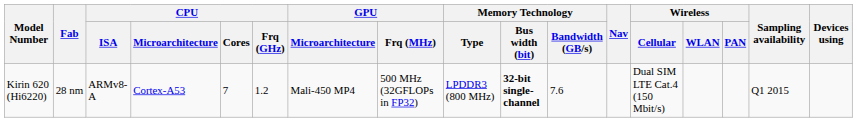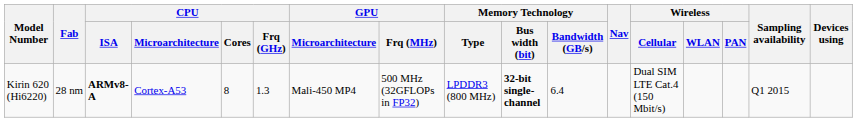Kirin 620 (Hi6220) | CPU / ISA: normal -> bold
Kirin 620 (Hi6220) | CPU / Cores: 7 -> 8
Kirin 620 (Hi6220) | CPU / Frq (GHz): 1.2 -> 1.3
Kirin 620 (Hi6220) | Memory Technology / Bandwidth (GB/s): 7.6 -> 6.4
